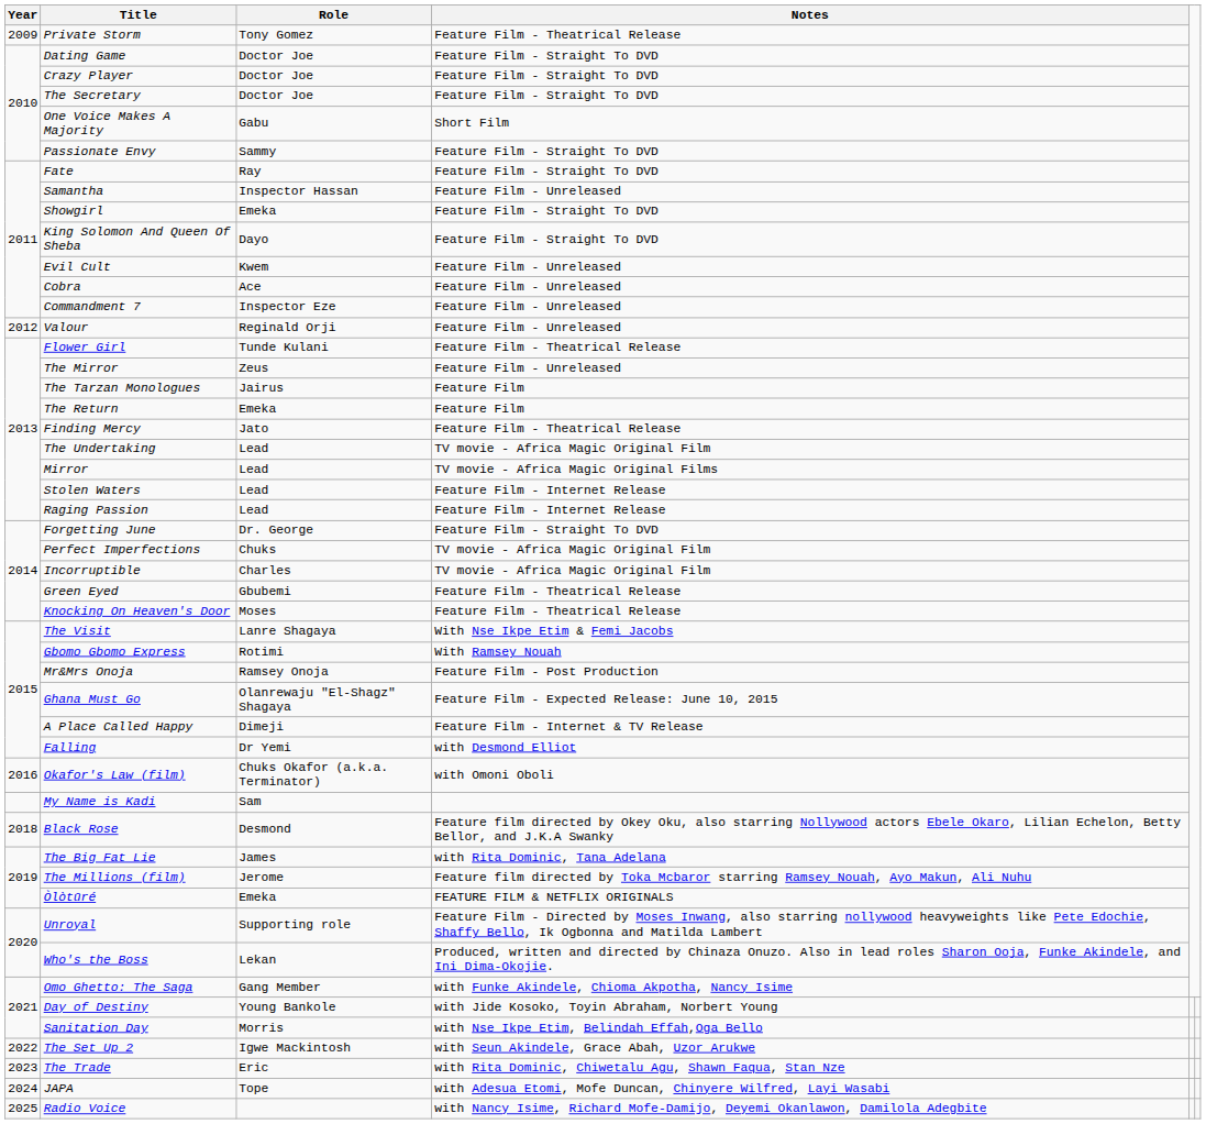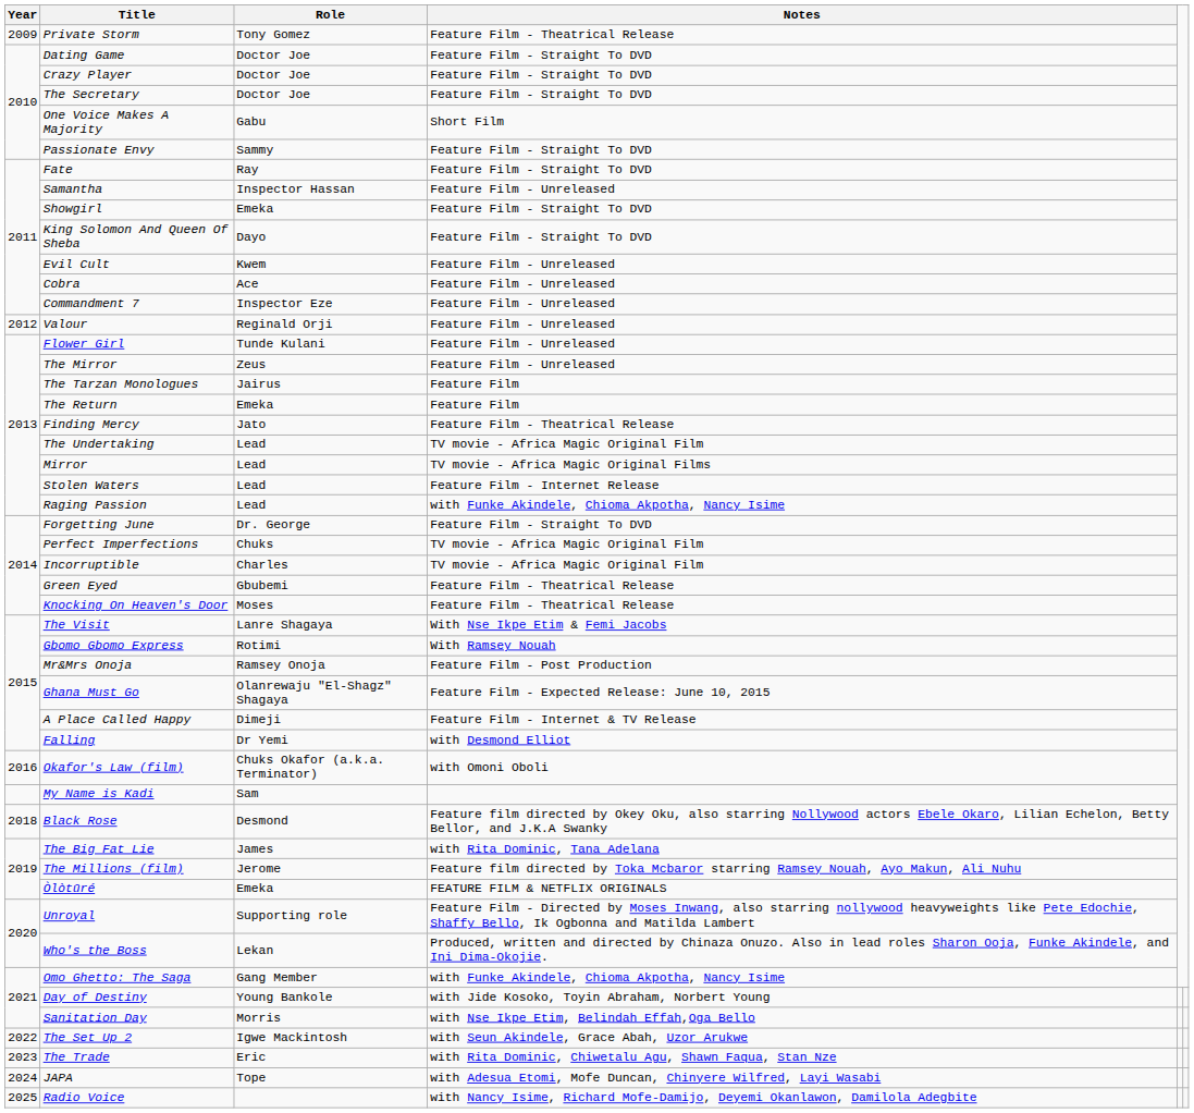Flower Girl | Notes: Feature Film - Theatrical Release -> Feature Film - Unreleased
Raging Passion | Notes: Feature Film - Internet Release -> with Funke Akindele, Chioma Akpotha, Nancy Isime
